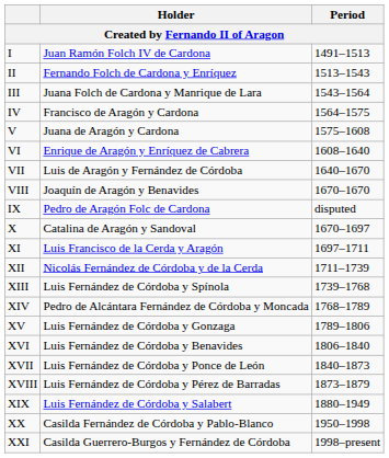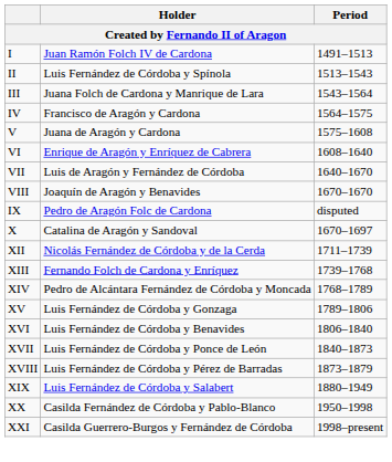II | Holder: Fernando Folch de Cardona y Enríquez -> Luis Fernández de Córdoba y Spínola
- row: XI | Luis Francisco de la Cerda y Aragón | 1697–1711
XIII | Holder: Luis Fernández de Córdoba y Spínola -> Fernando Folch de Cardona y Enríquez
